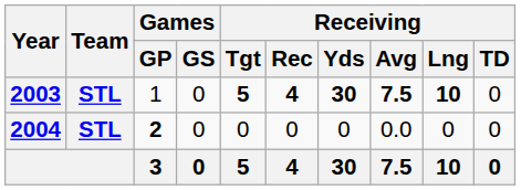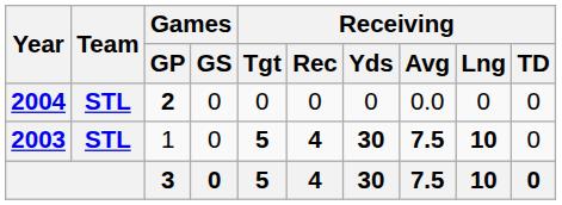rows swapped: 2003 <-> 2004
